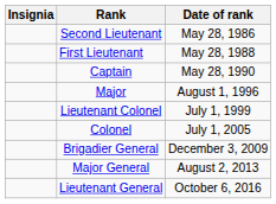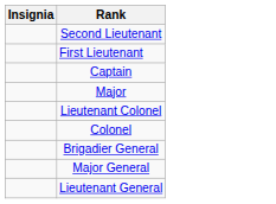- column: Date of rank | May 28, 1986 | May 28, 1988 | May 28, 1990 | August 1, 1996 | July 1, 1999 | July 1, 2005 | December 3, 2009 | August 2, 2013 | October 6, 2016
